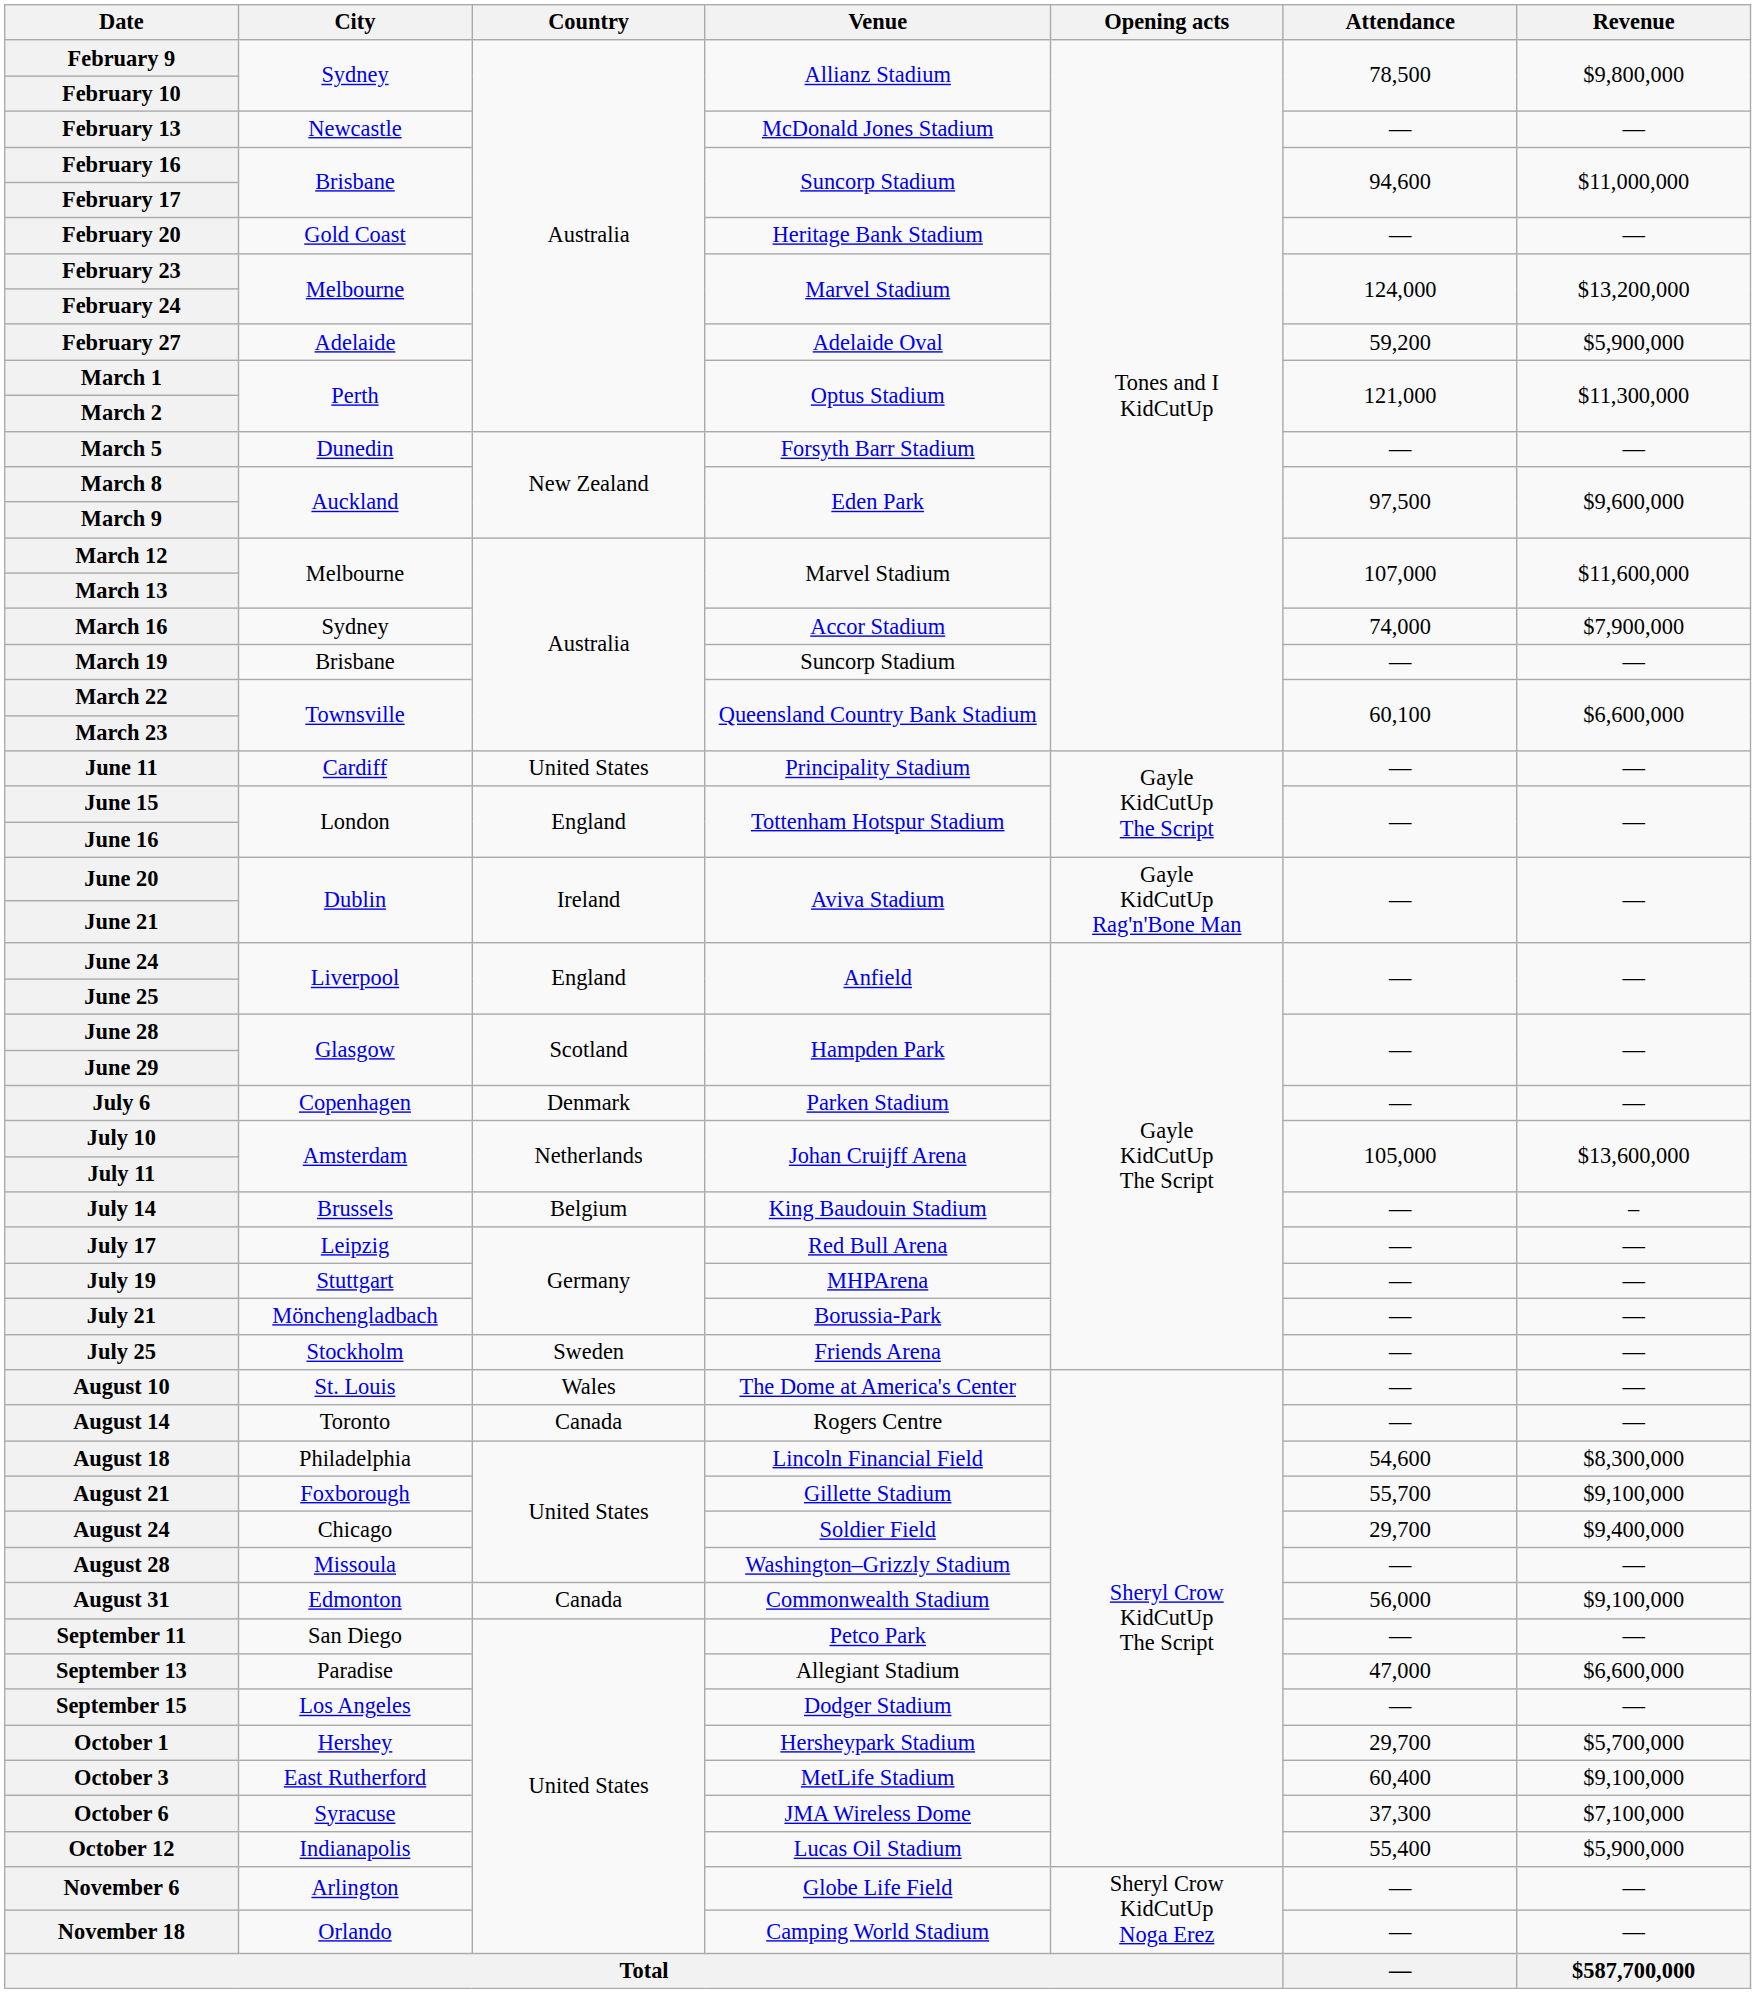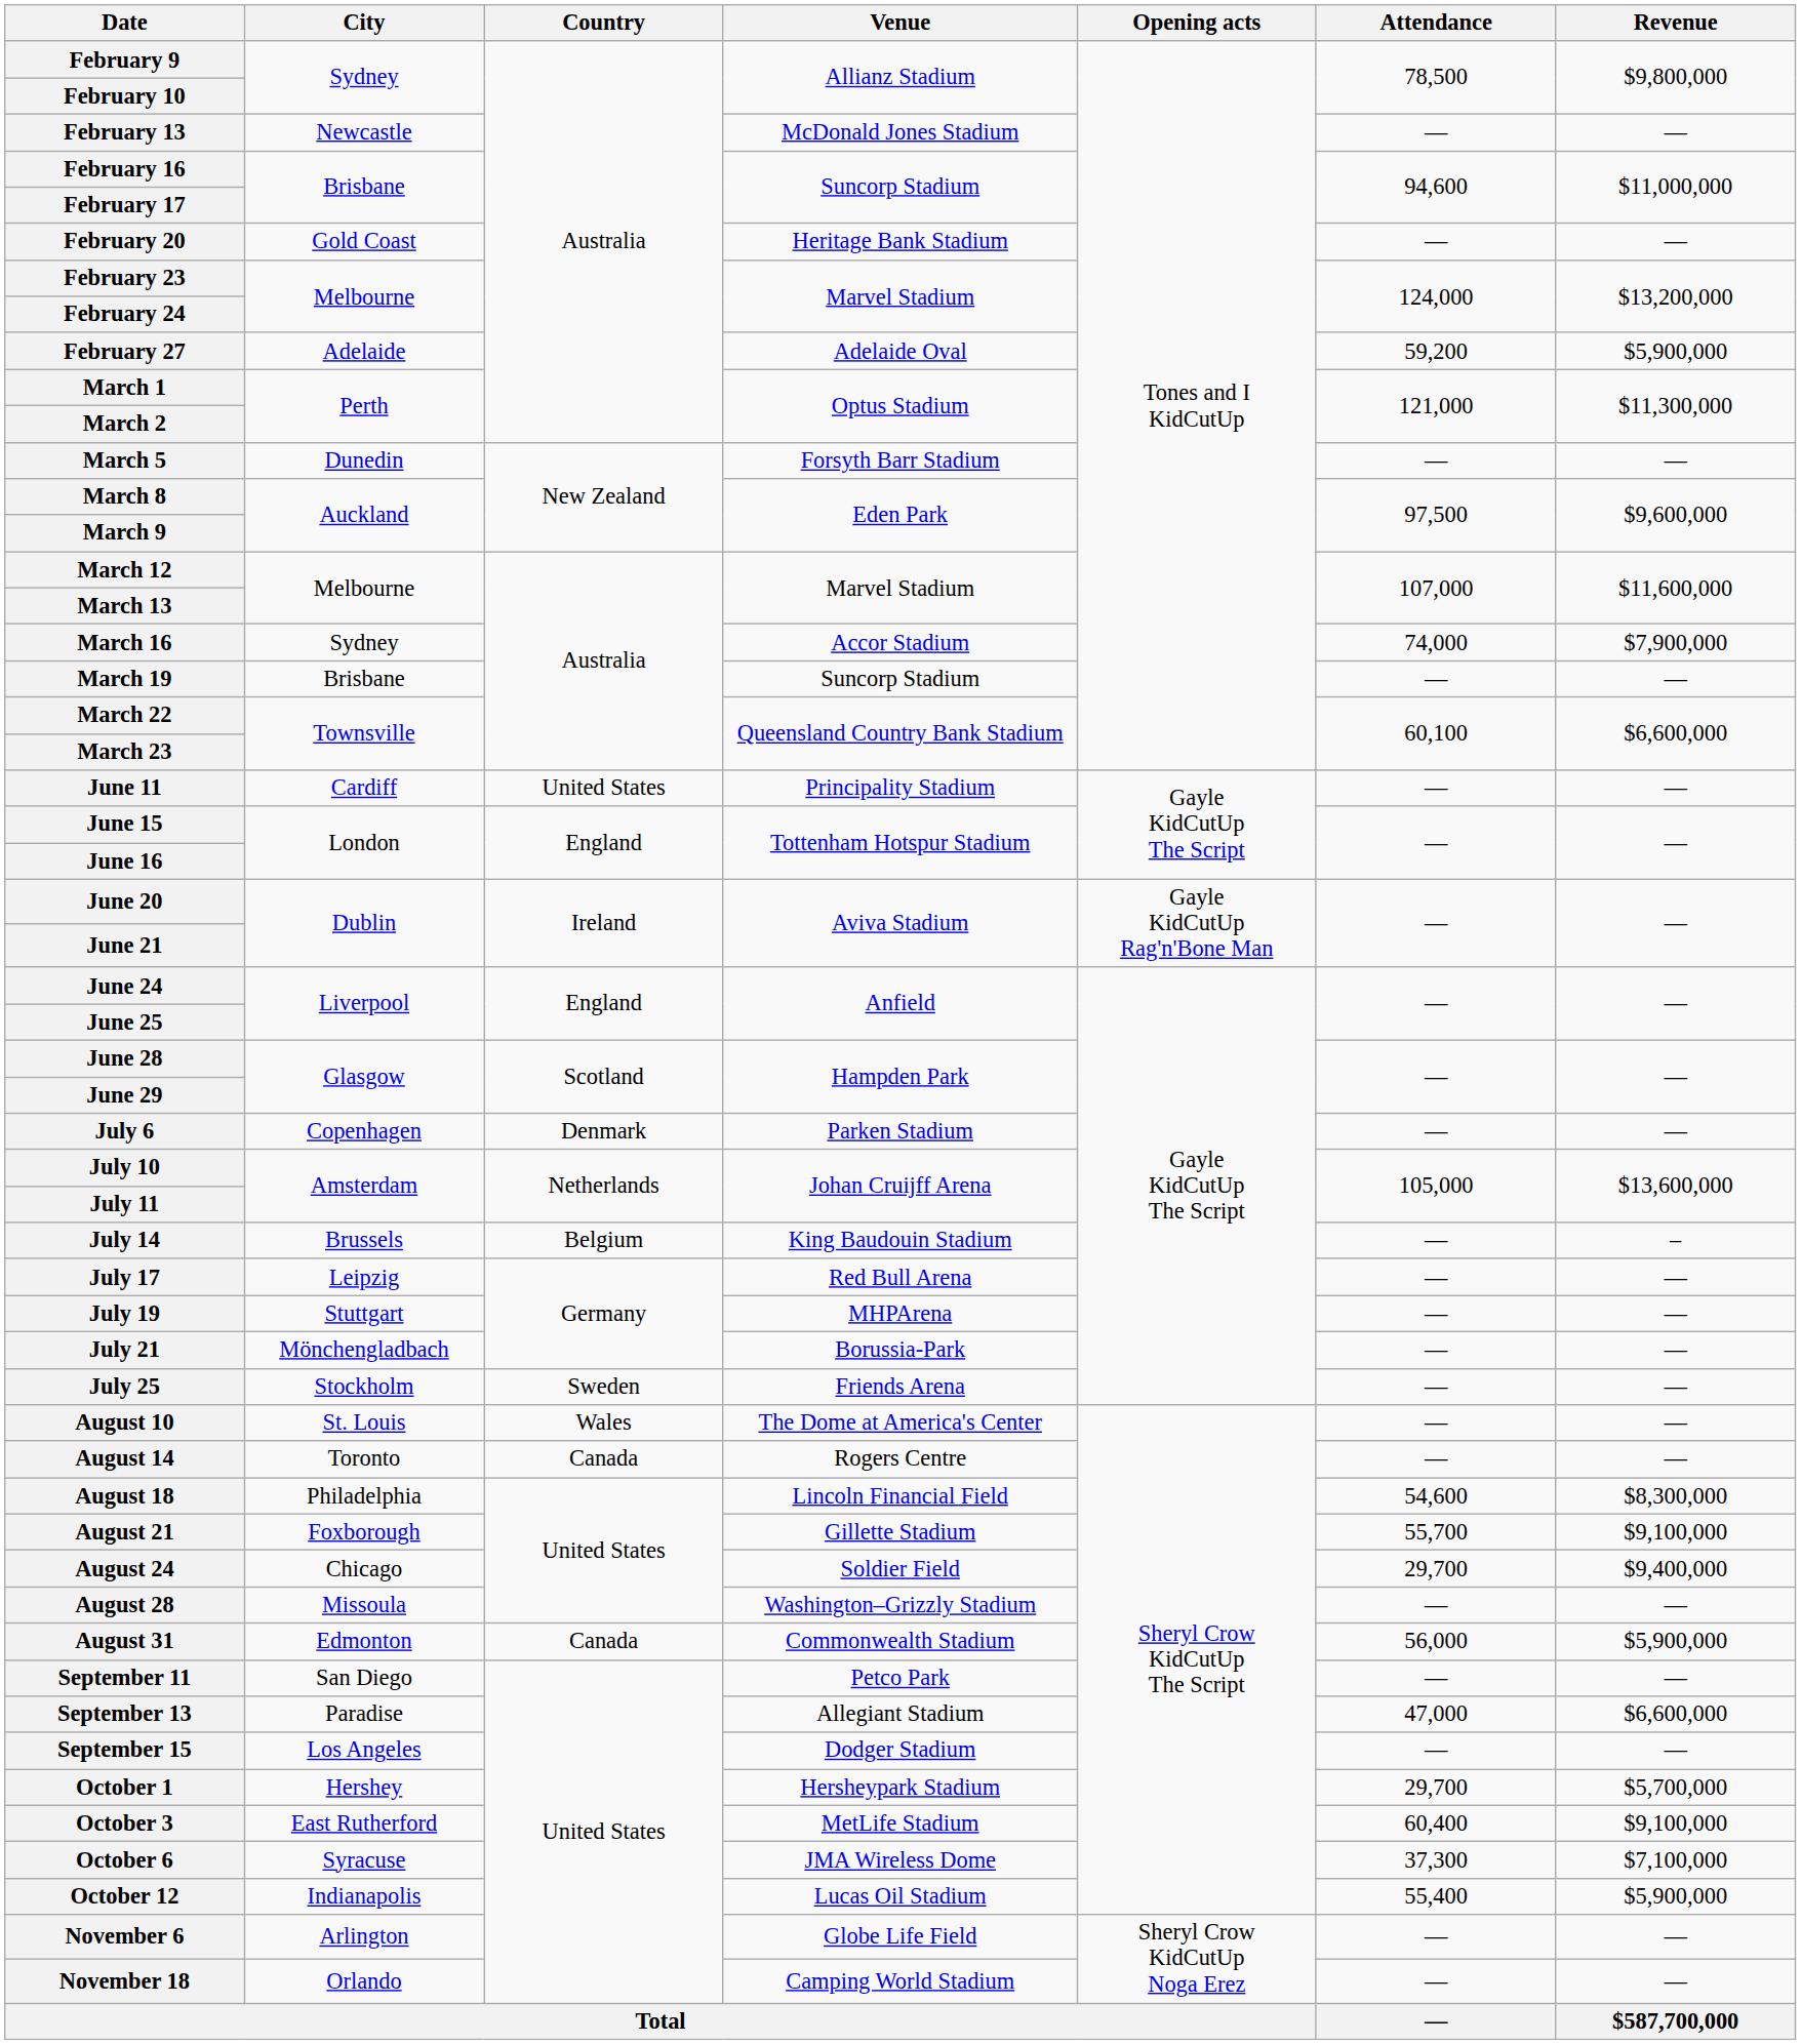August 31 | Revenue: $9,100,000 -> $5,900,000
